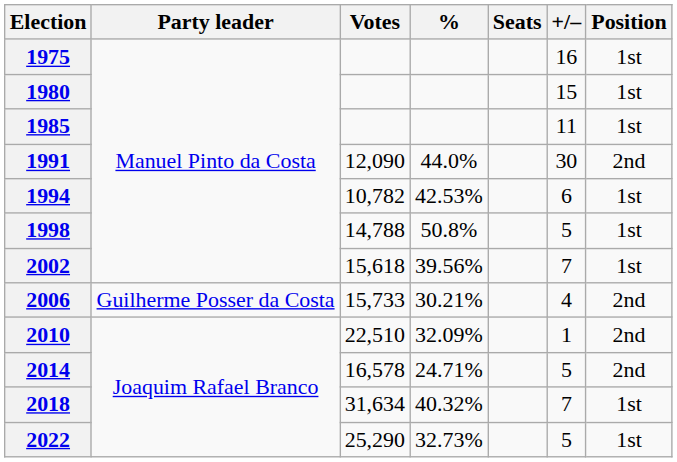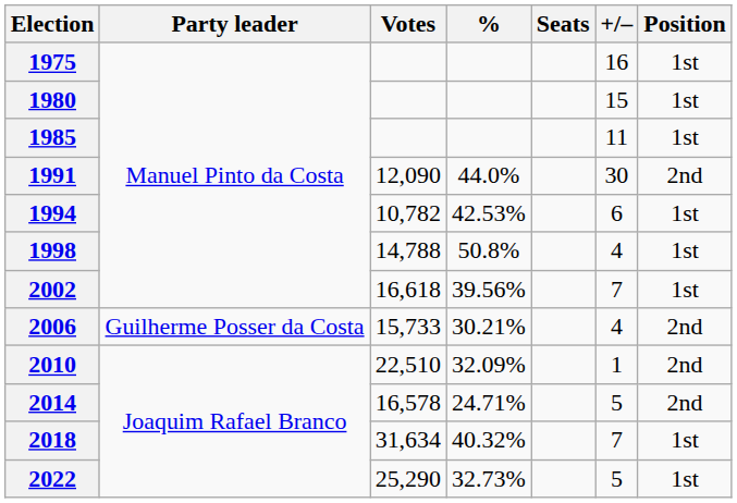1998 | +/–: 5 -> 4
2002 | Votes: 15,618 -> 16,618
